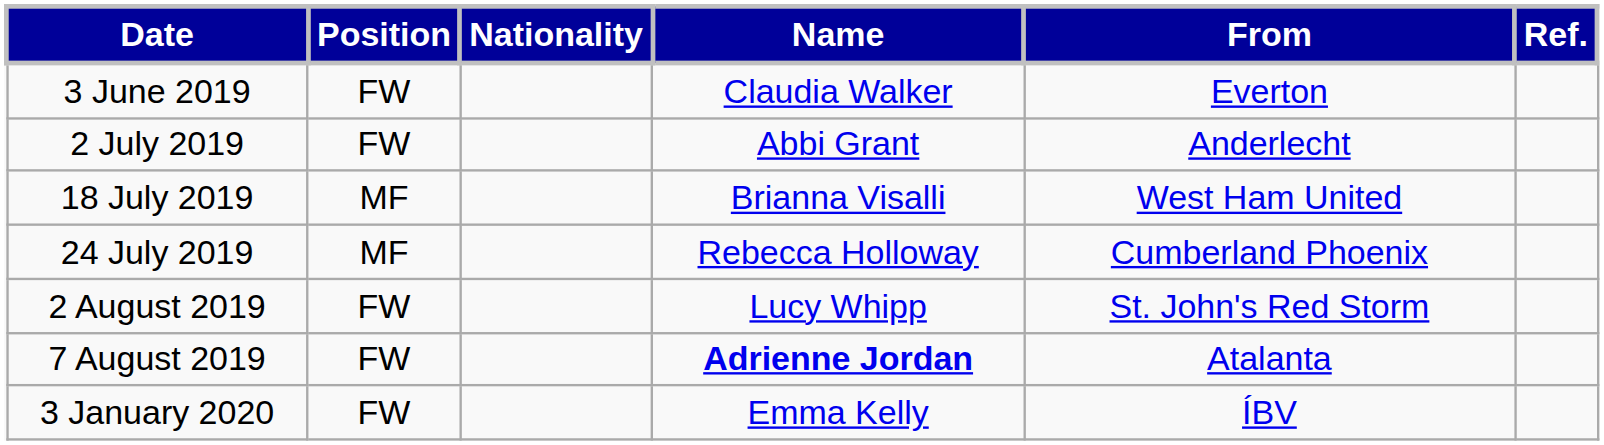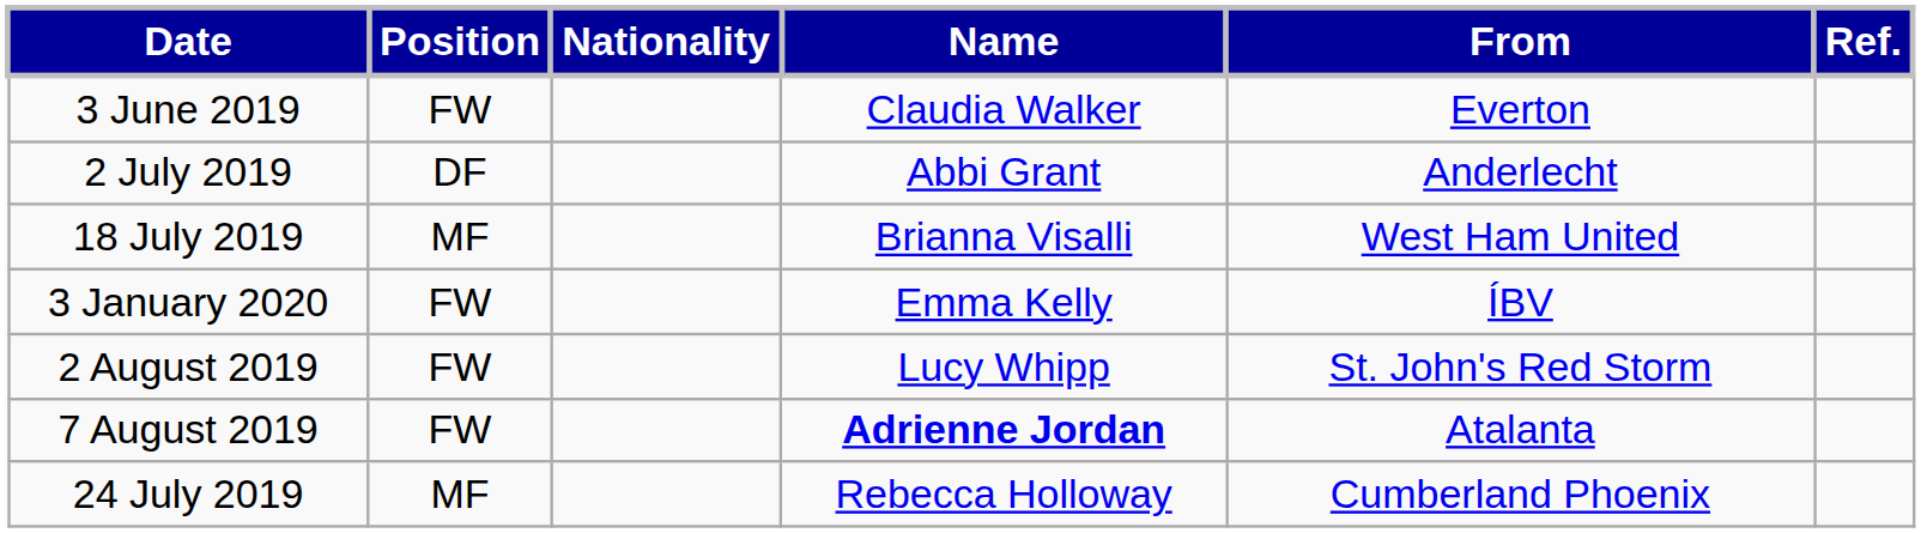2 July 2019 | Position: FW -> DF
rows swapped: 24 July 2019 <-> 3 January 2020
